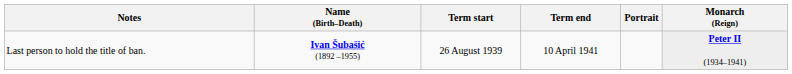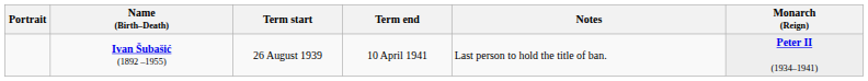columns swapped: Portrait <-> Notes
